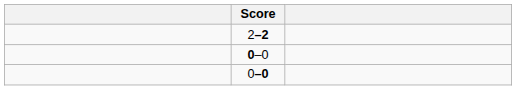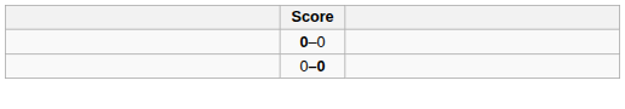- row: 2–2
